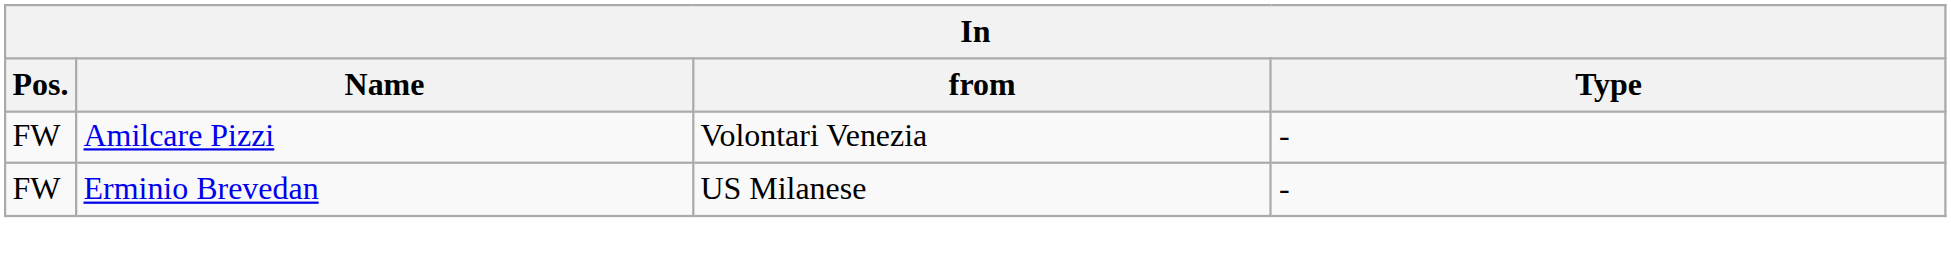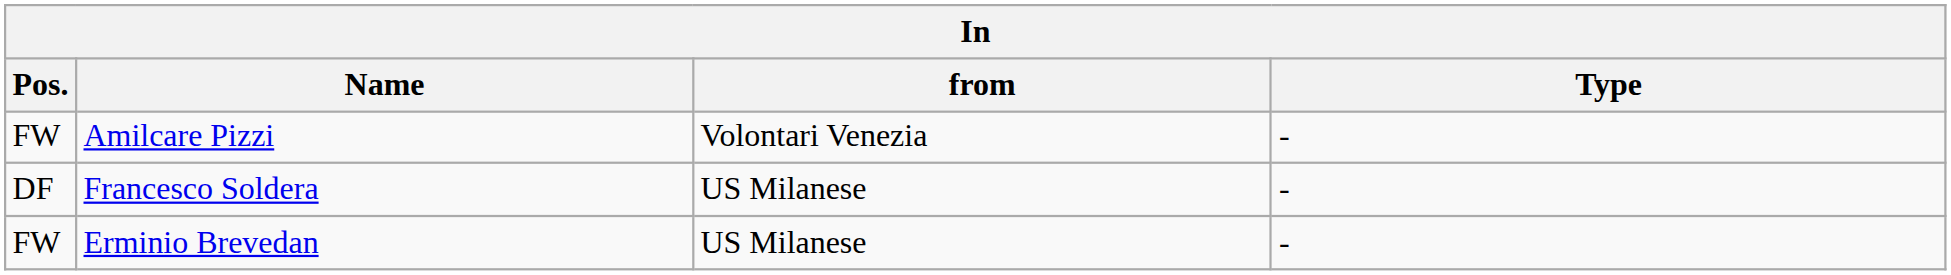+ row: DF | Francesco Soldera | US Milanese | -
